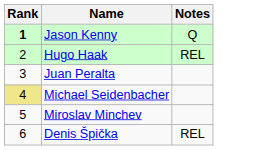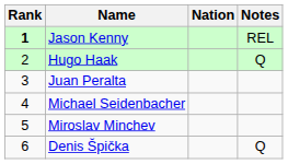+ column: Nation
Jason Kenny | Notes: Q -> REL
Hugo Haak | Notes: REL -> Q
Michael Seidenbacher | Rank: khaki background -> no background
Denis Špička | Notes: REL -> Q
